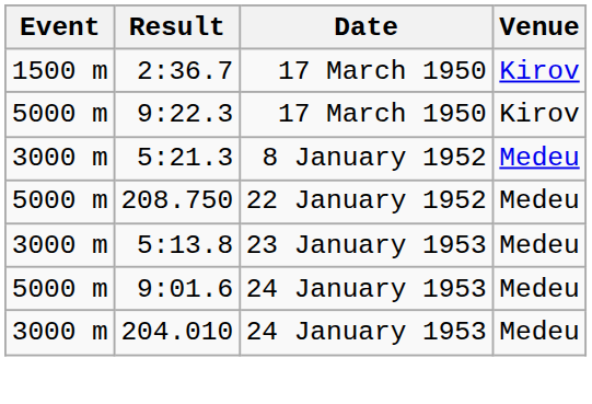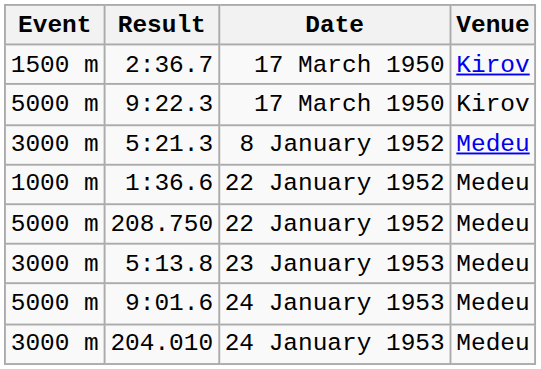+ row: 1000 m | 1:36.6 | 22 January 1952 | Medeu
